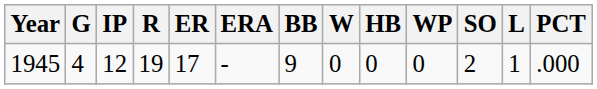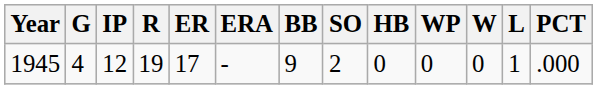columns swapped: SO <-> W
